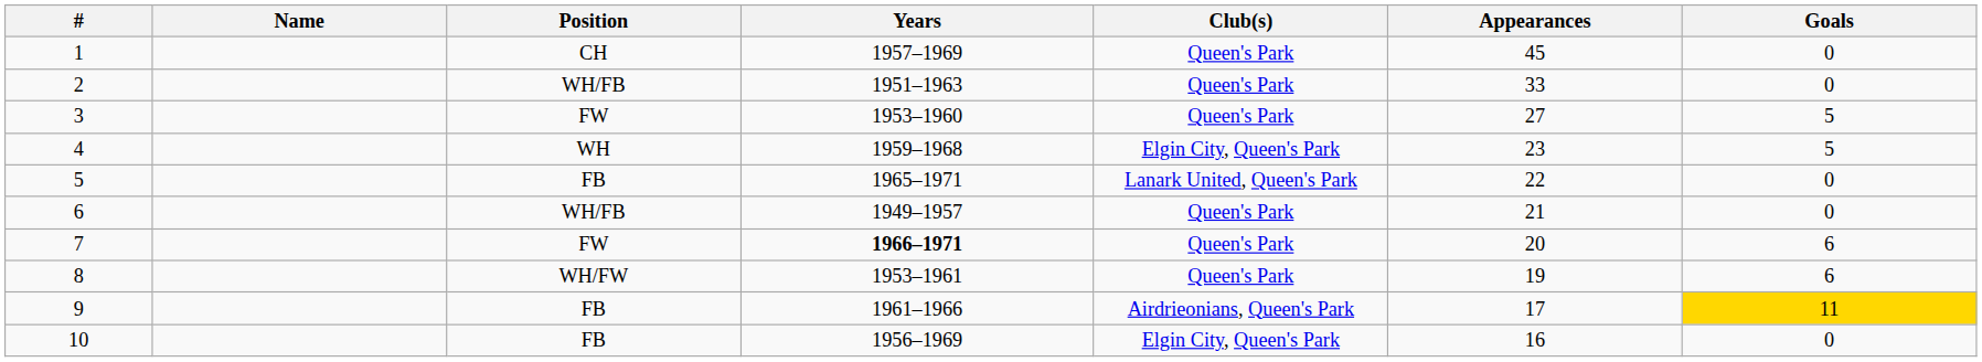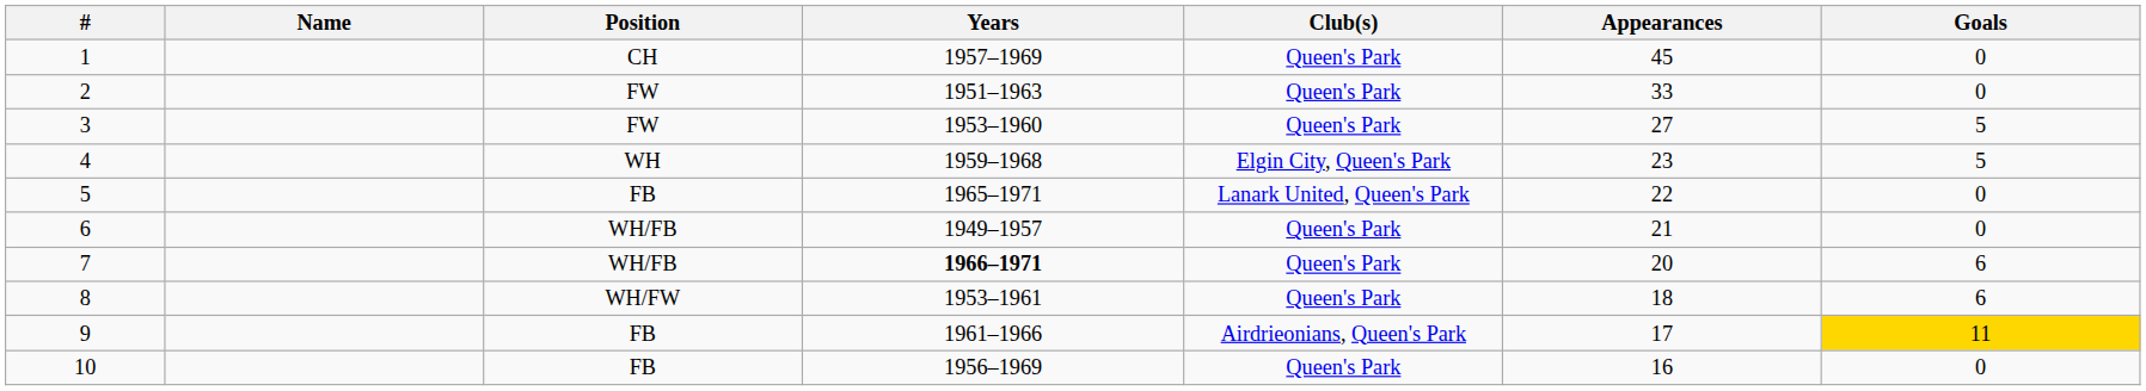2 | Position: WH/FB -> FW
7 | Position: FW -> WH/FB
8 | Appearances: 19 -> 18
10 | Club(s): Elgin City, Queen's Park -> Queen's Park
